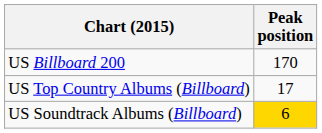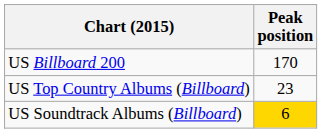US Top Country Albums (Billboard) | Peak position: 17 -> 23
